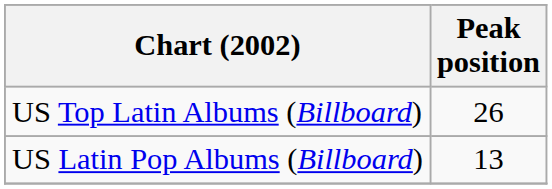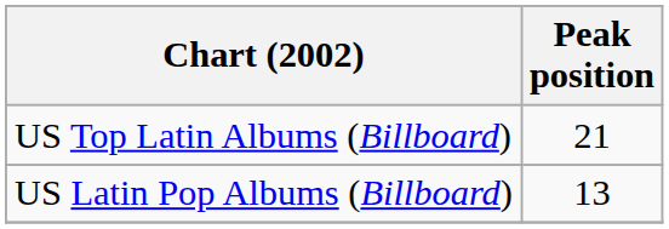US Top Latin Albums (Billboard) | Peak position: 26 -> 21
